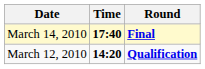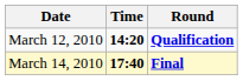rows swapped: March 12, 2010 <-> March 14, 2010
